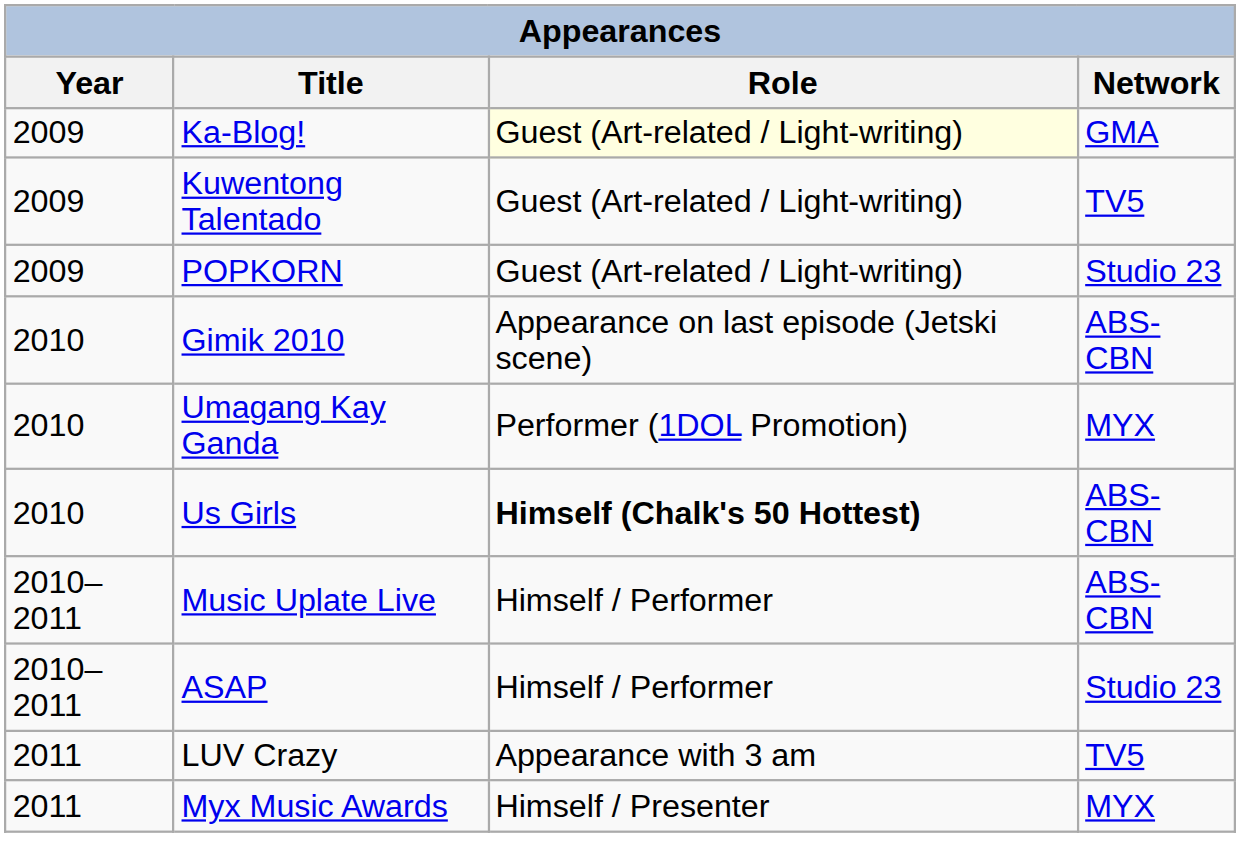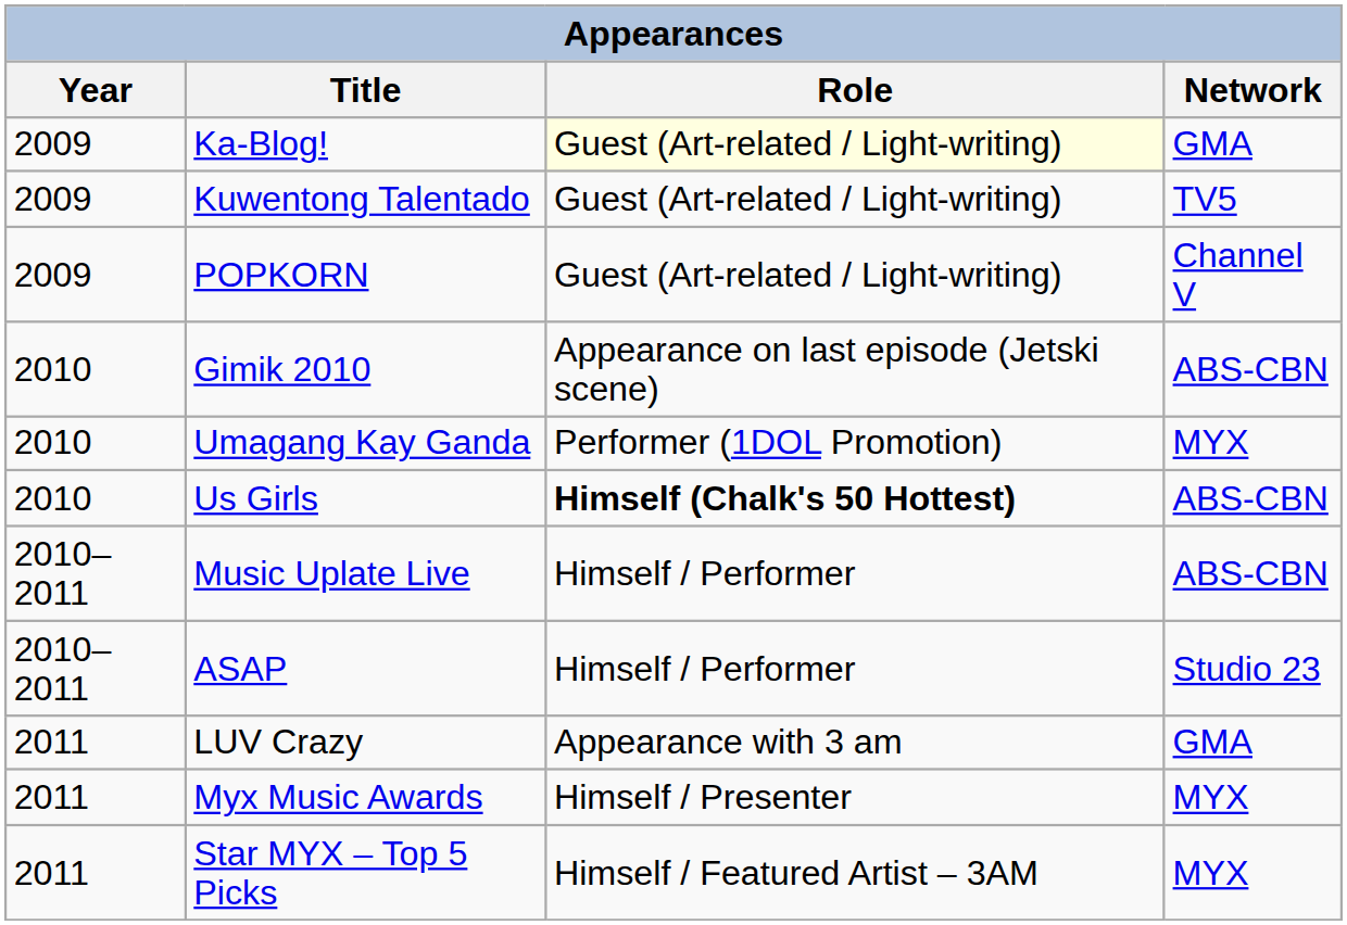POPKORN | Network: Studio 23 -> Channel V
LUV Crazy | Network: TV5 -> GMA
+ row: 2011 | Star MYX – Top 5 Picks | Himself / Featured Artist – 3AM | MYX
